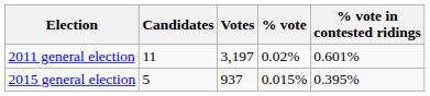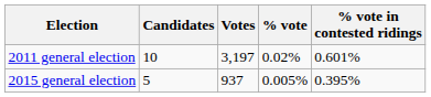2011 general election | Candidates: 11 -> 10
2015 general election | % vote: 0.015% -> 0.005%
